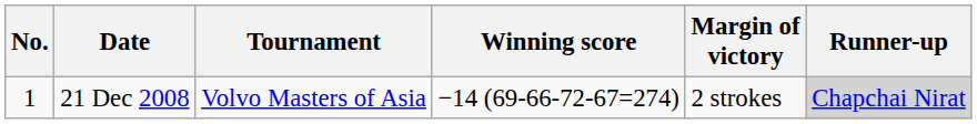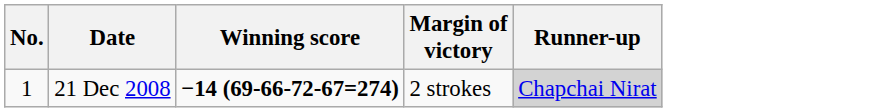- column: Tournament | Volvo Masters of Asia
21 Dec 2008 | Winning score: normal -> bold
